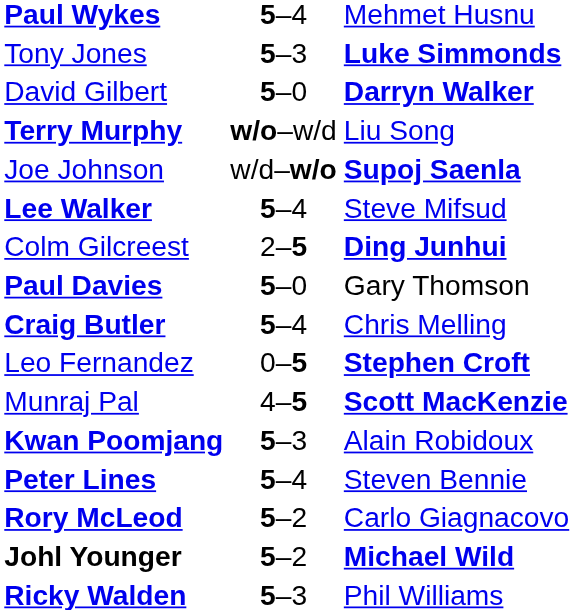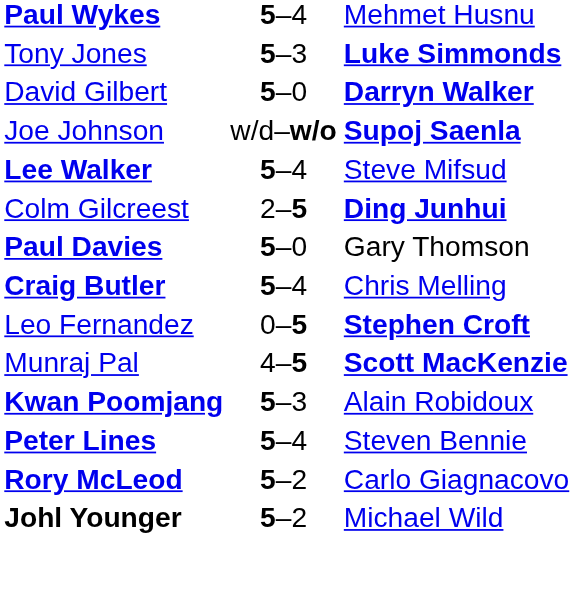- row: Terry Murphy | w/o–w/d | Liu Song
Johl Younger | column 3: bold -> normal
- row: Ricky Walden | 5–3 | Phil Williams
